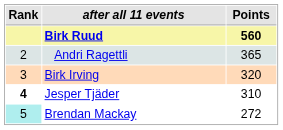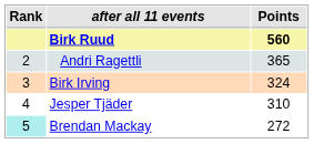Birk Irving | Points: 320 -> 324
Jesper Tjäder | Rank: bold -> normal
